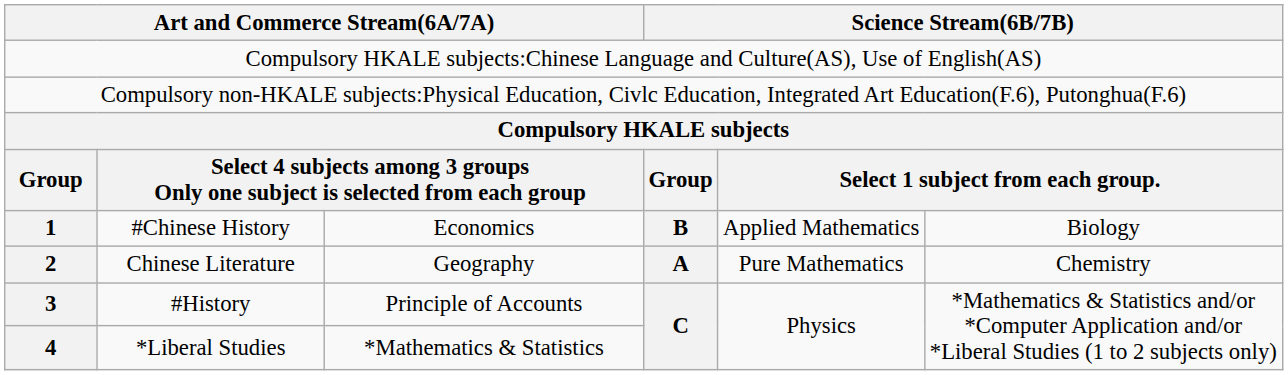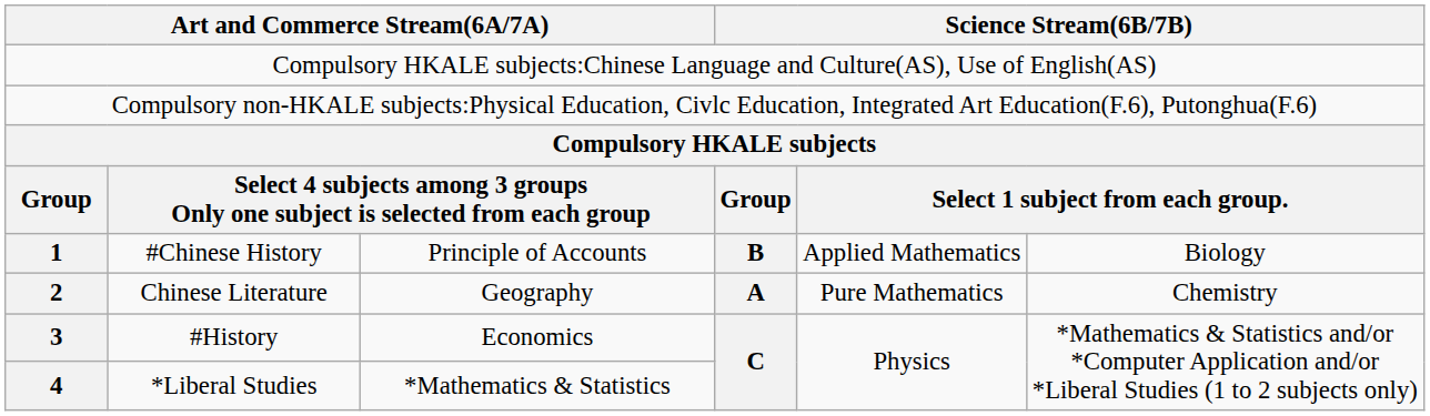#Chinese History | column 3: Economics -> Principle of Accounts
#History | column 3: Principle of Accounts -> Economics
